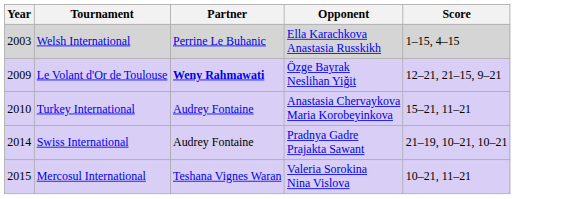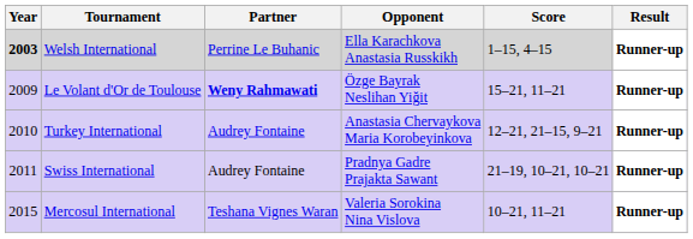+ column: Result | Runner-up | Runner-up | Runner-up | Runner-up | Runner-up
Welsh International | Year: normal -> bold
Le Volant d'Or de Toulouse | Score: 12–21, 21–15, 9–21 -> 15–21, 11–21
Turkey International | Score: 15–21, 11–21 -> 12–21, 21–15, 9–21
Swiss International | Year: 2014 -> 2011
